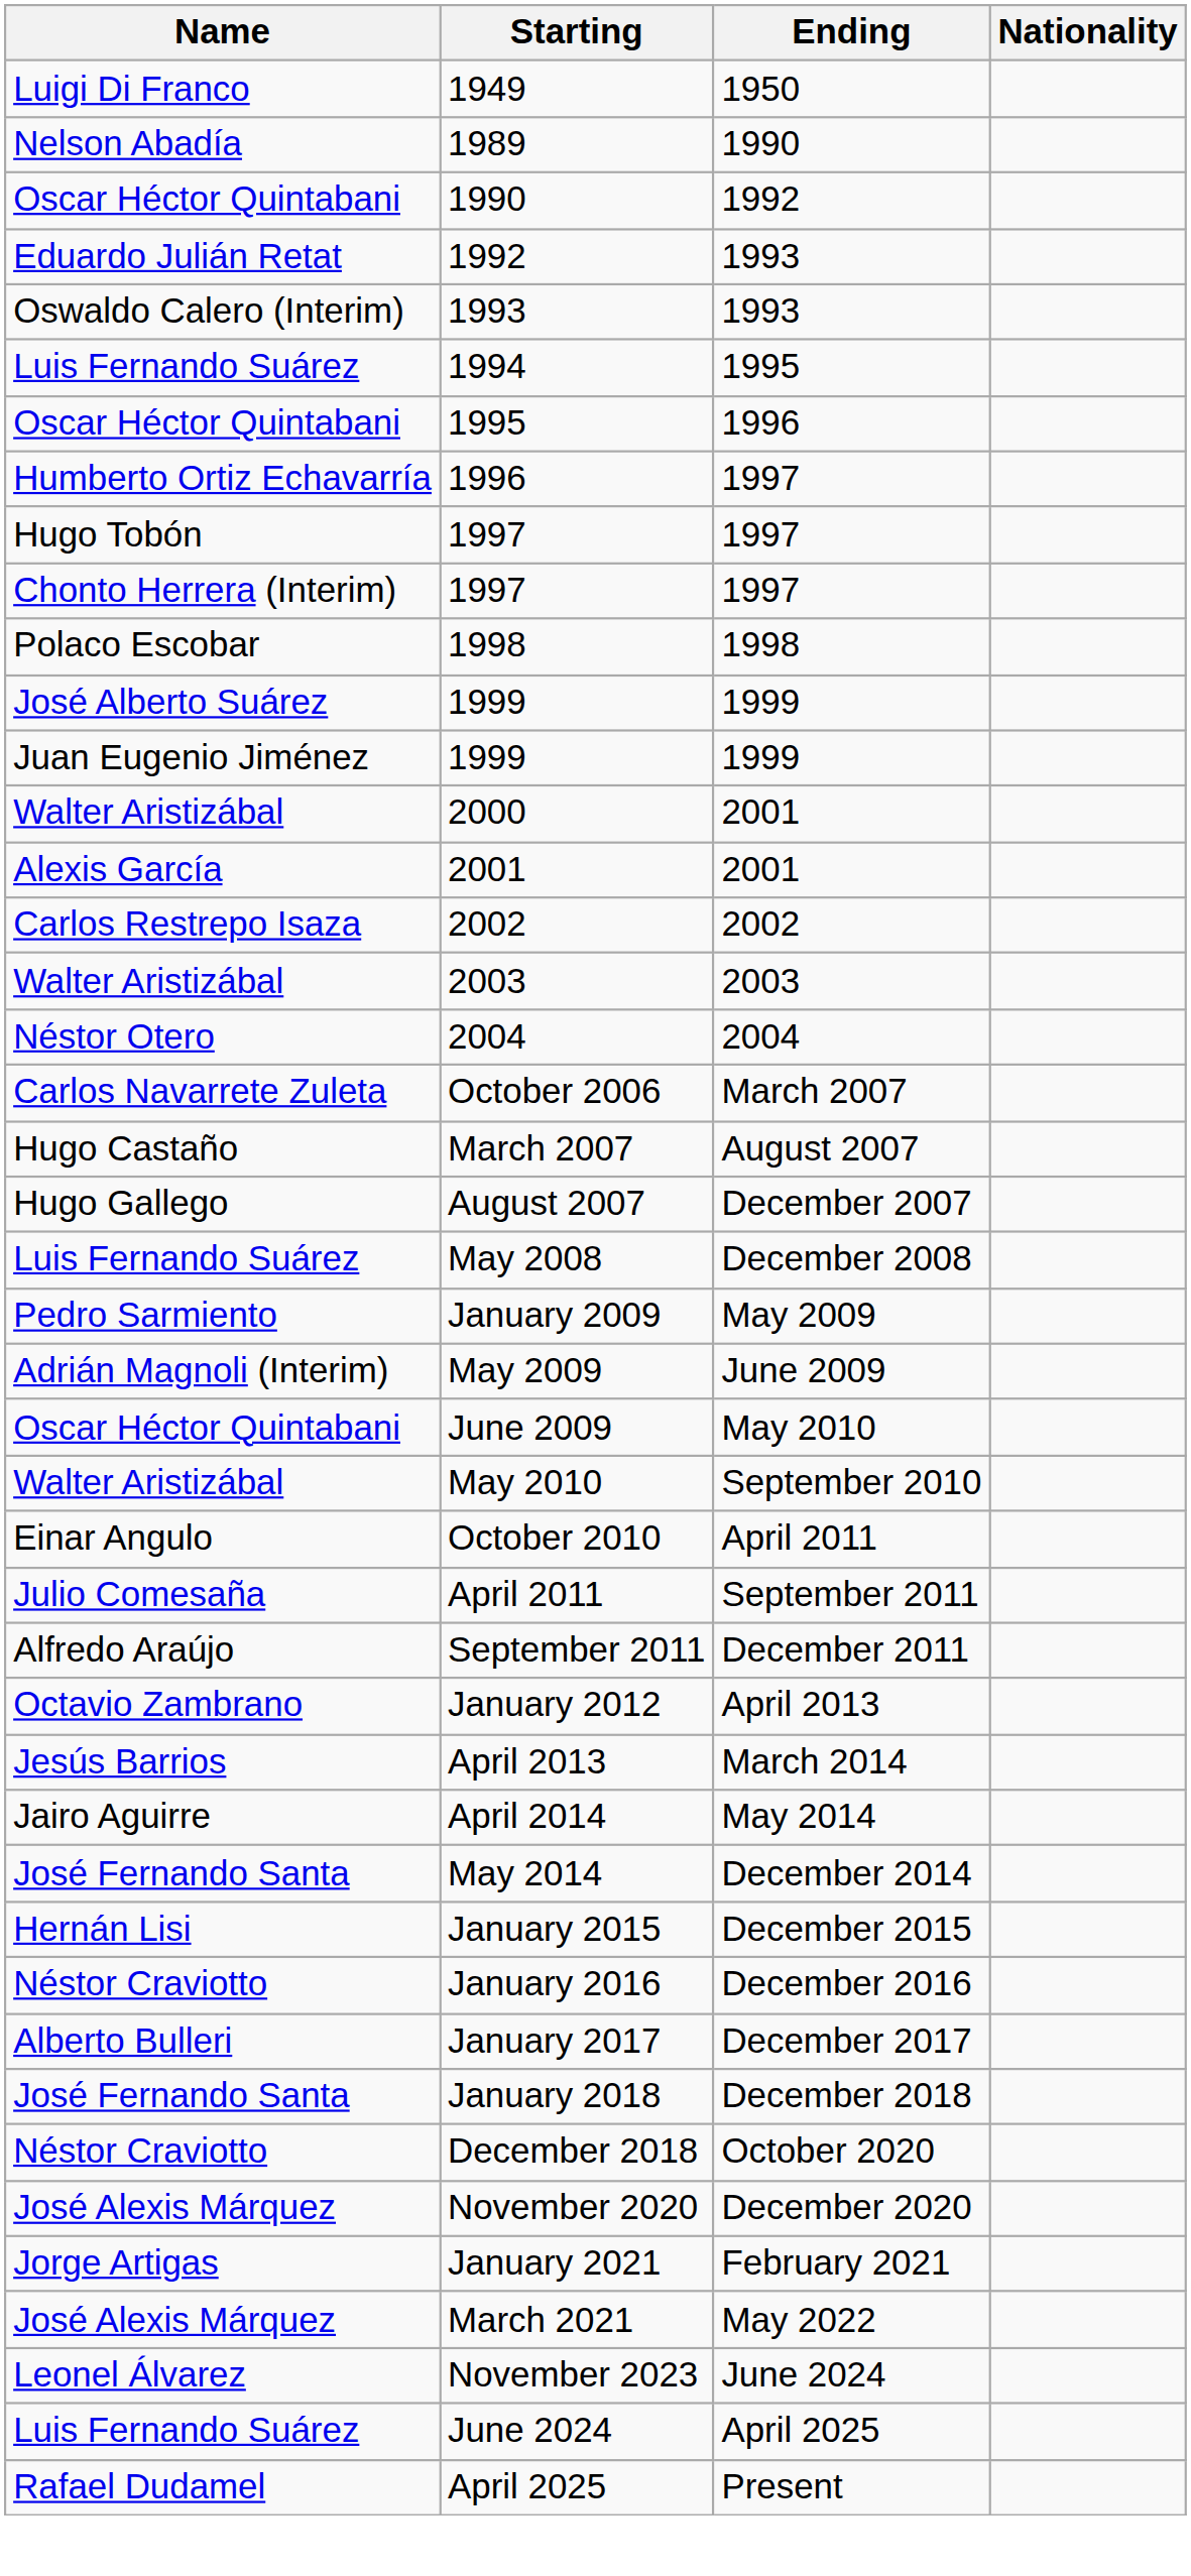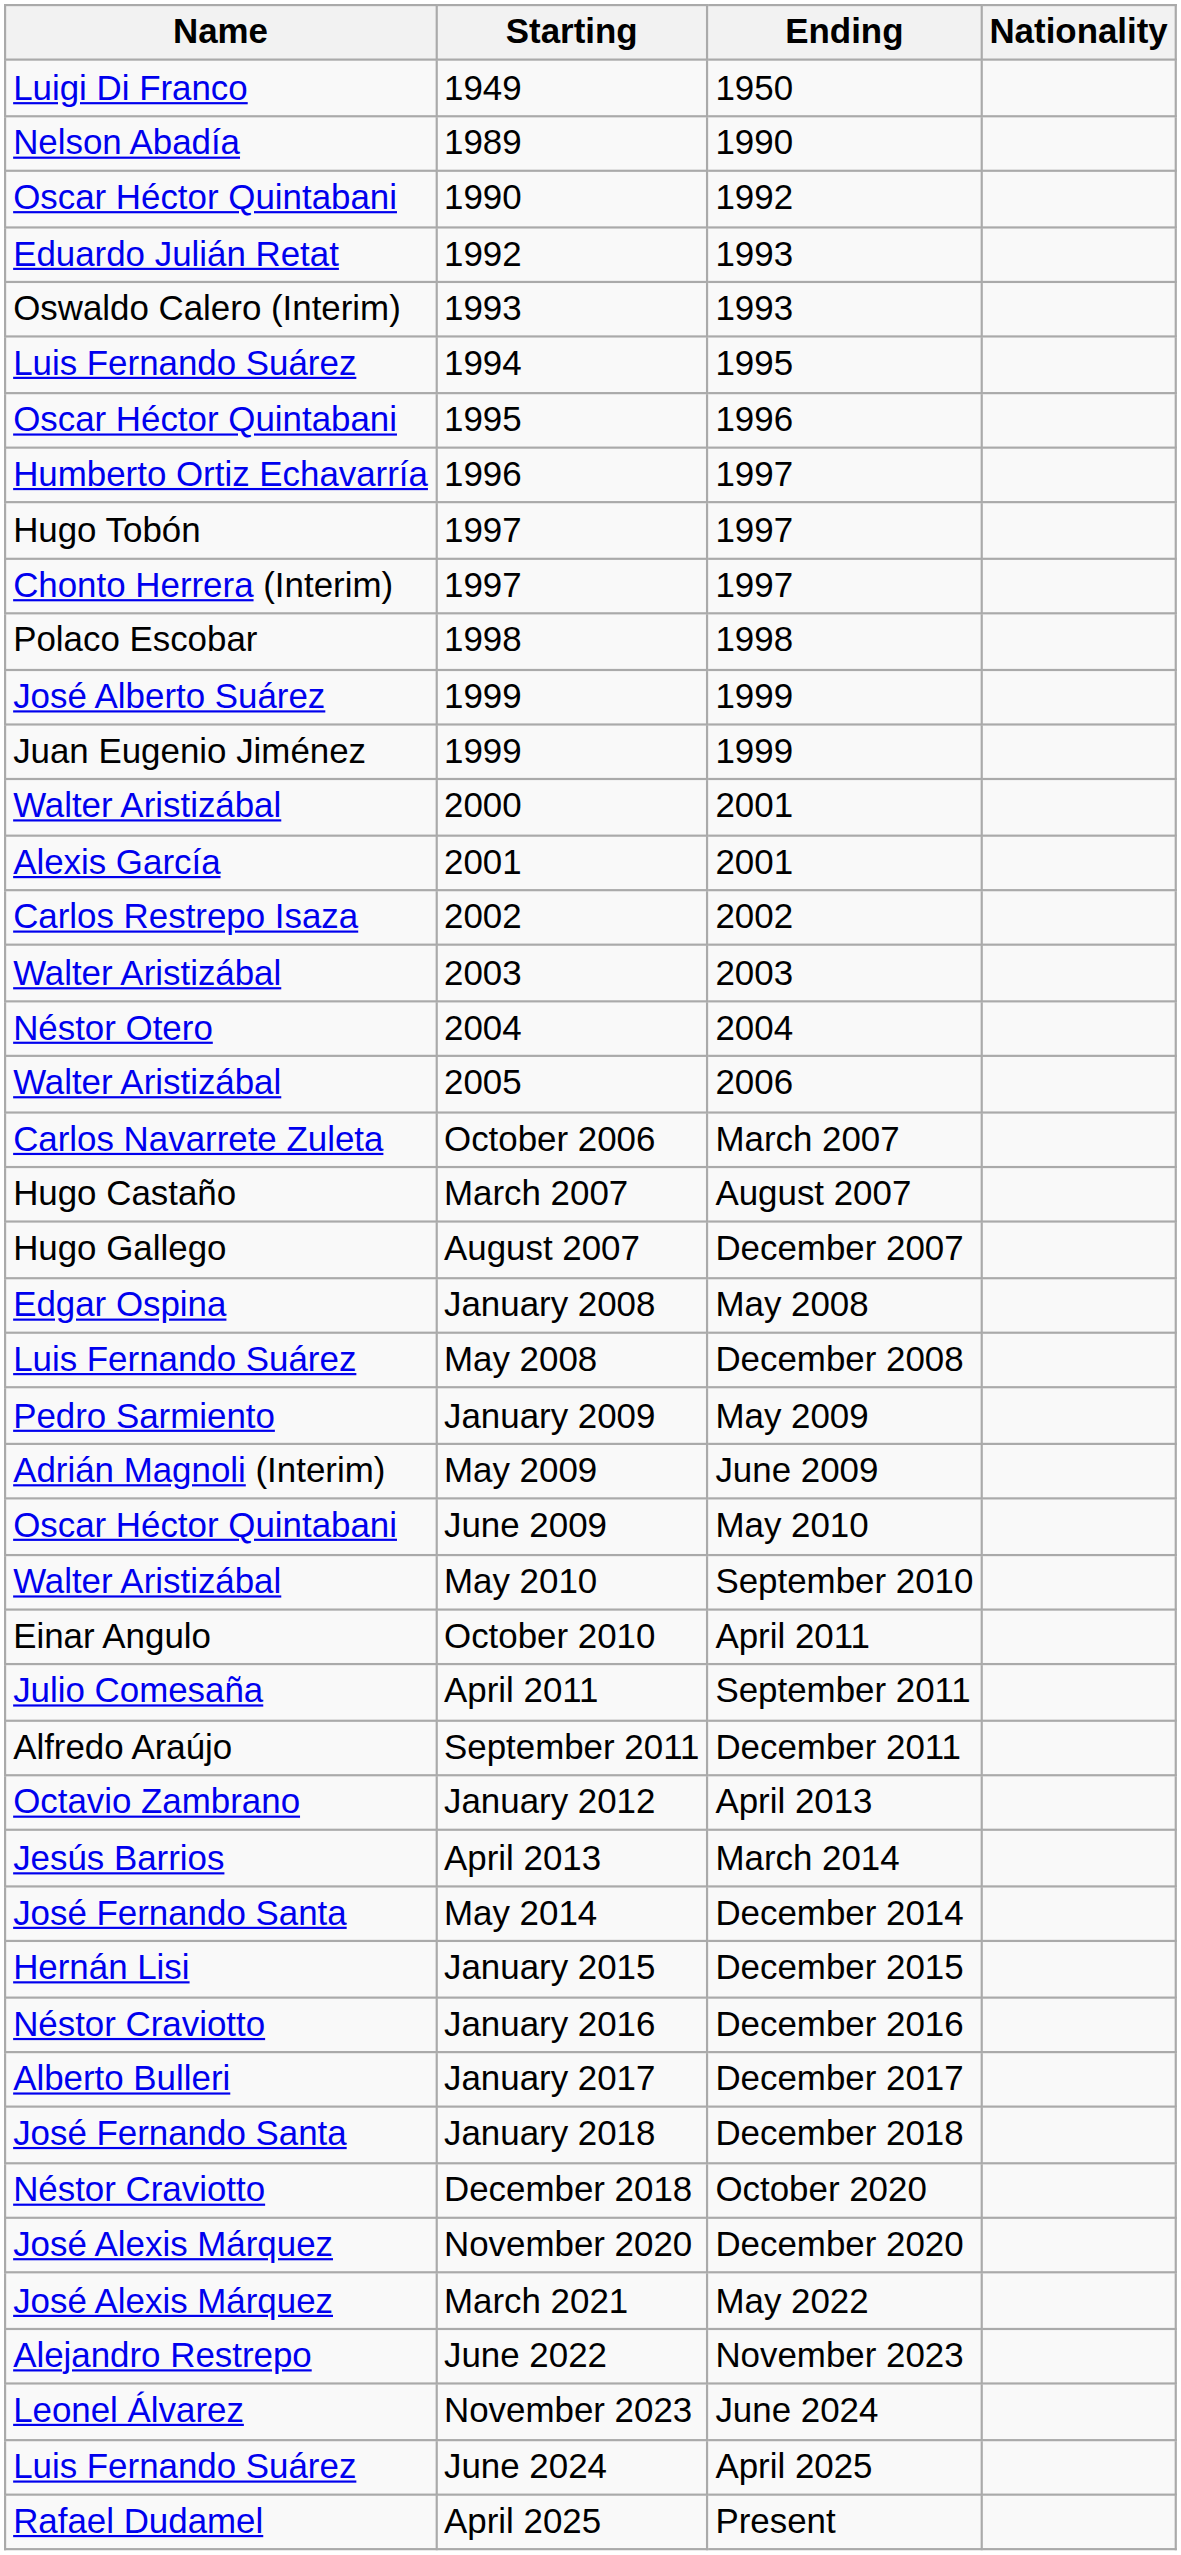+ row: Walter Aristizábal | 2005 | 2006
+ row: Edgar Ospina | January 2008 | May 2008
- row: Jairo Aguirre | April 2014 | May 2014
- row: Jorge Artigas | January 2021 | February 2021
+ row: Alejandro Restrepo | June 2022 | November 2023
